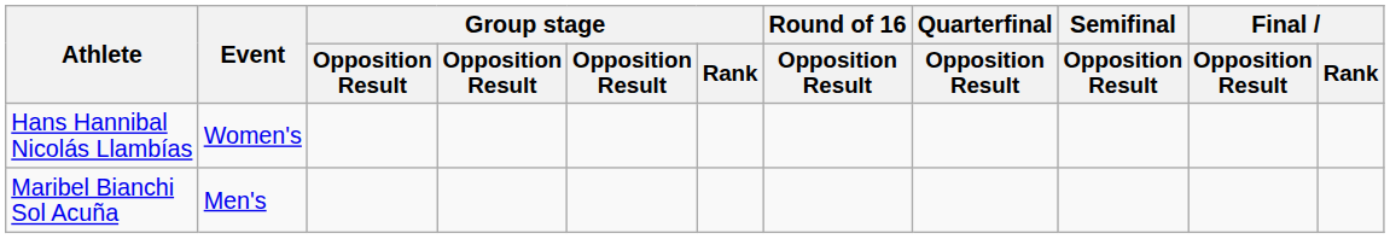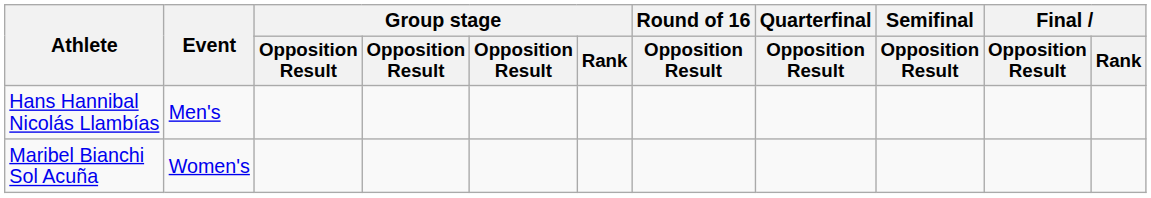Hans Hannibal Nicolás Llambías | Event: Women's -> Men's
Maribel Bianchi Sol Acuña | Event: Men's -> Women's
